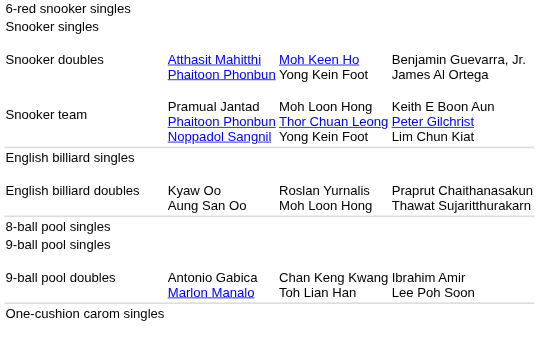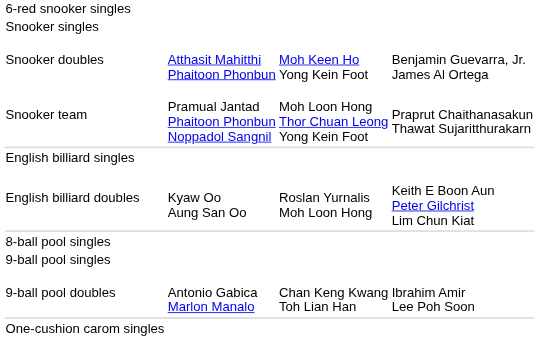Snooker team | column 4: Keith E Boon Aun Peter Gilchrist Lim Chun Kiat -> Praprut Chaithanasakun Thawat Sujaritthurakarn
English billiard doubles | column 4: Praprut Chaithanasakun Thawat Sujaritthurakarn -> Keith E Boon Aun Peter Gilchrist Lim Chun Kiat
